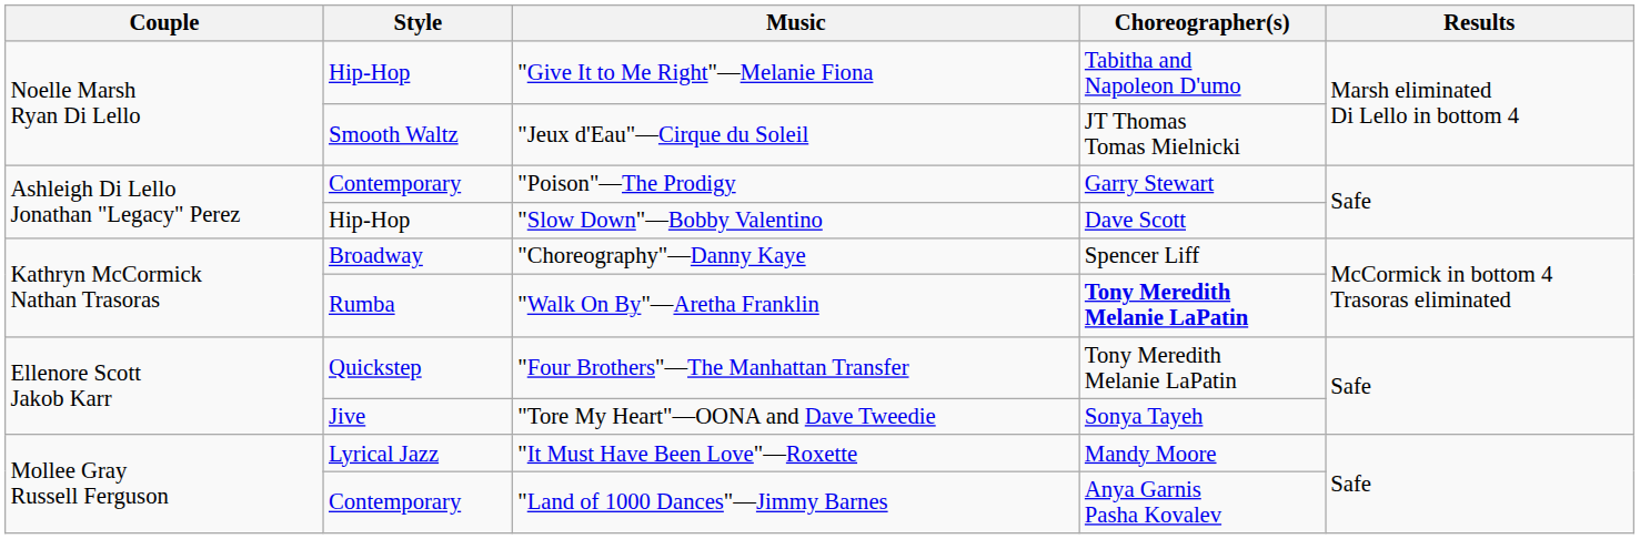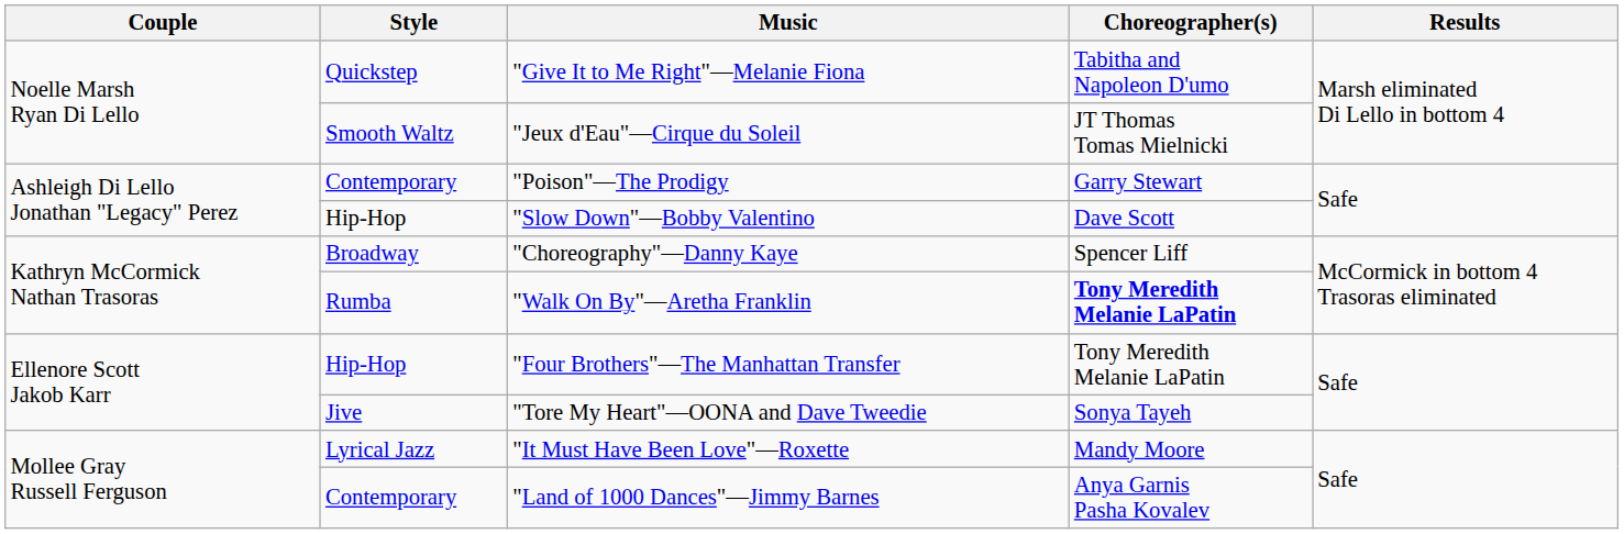"Give It to Me Right"—Melanie Fiona | Style: Hip-Hop -> Quickstep
"Four Brothers"—The Manhattan Transfer | Style: Quickstep -> Hip-Hop
